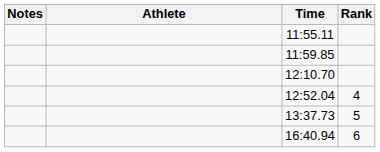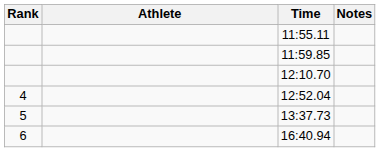columns swapped: Rank <-> Notes
